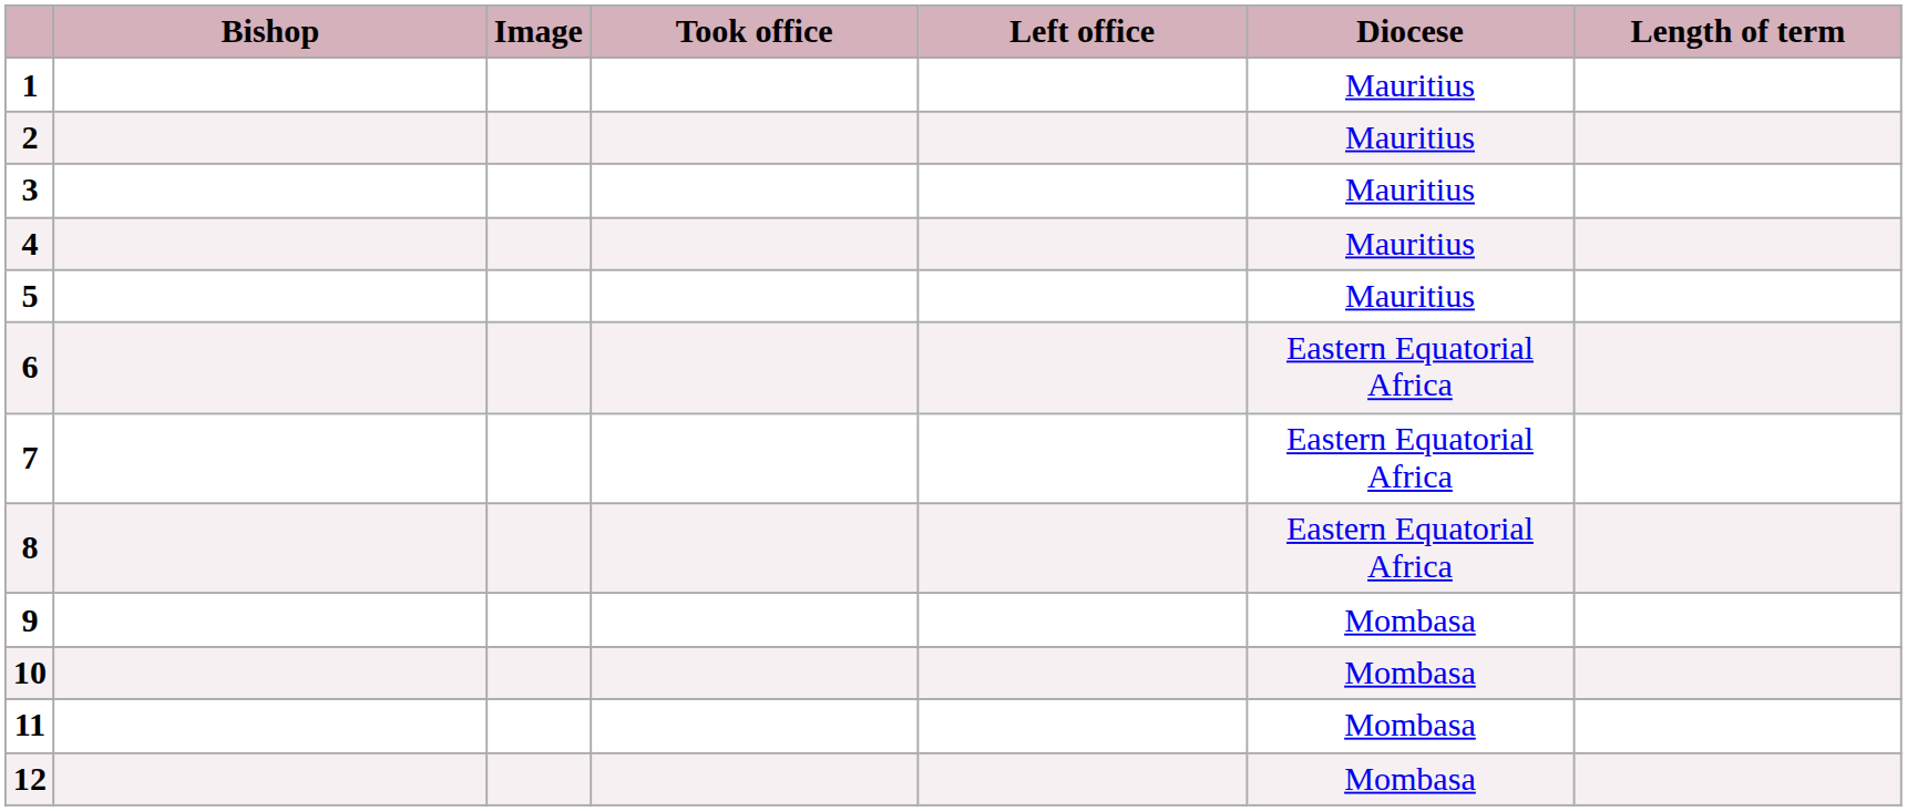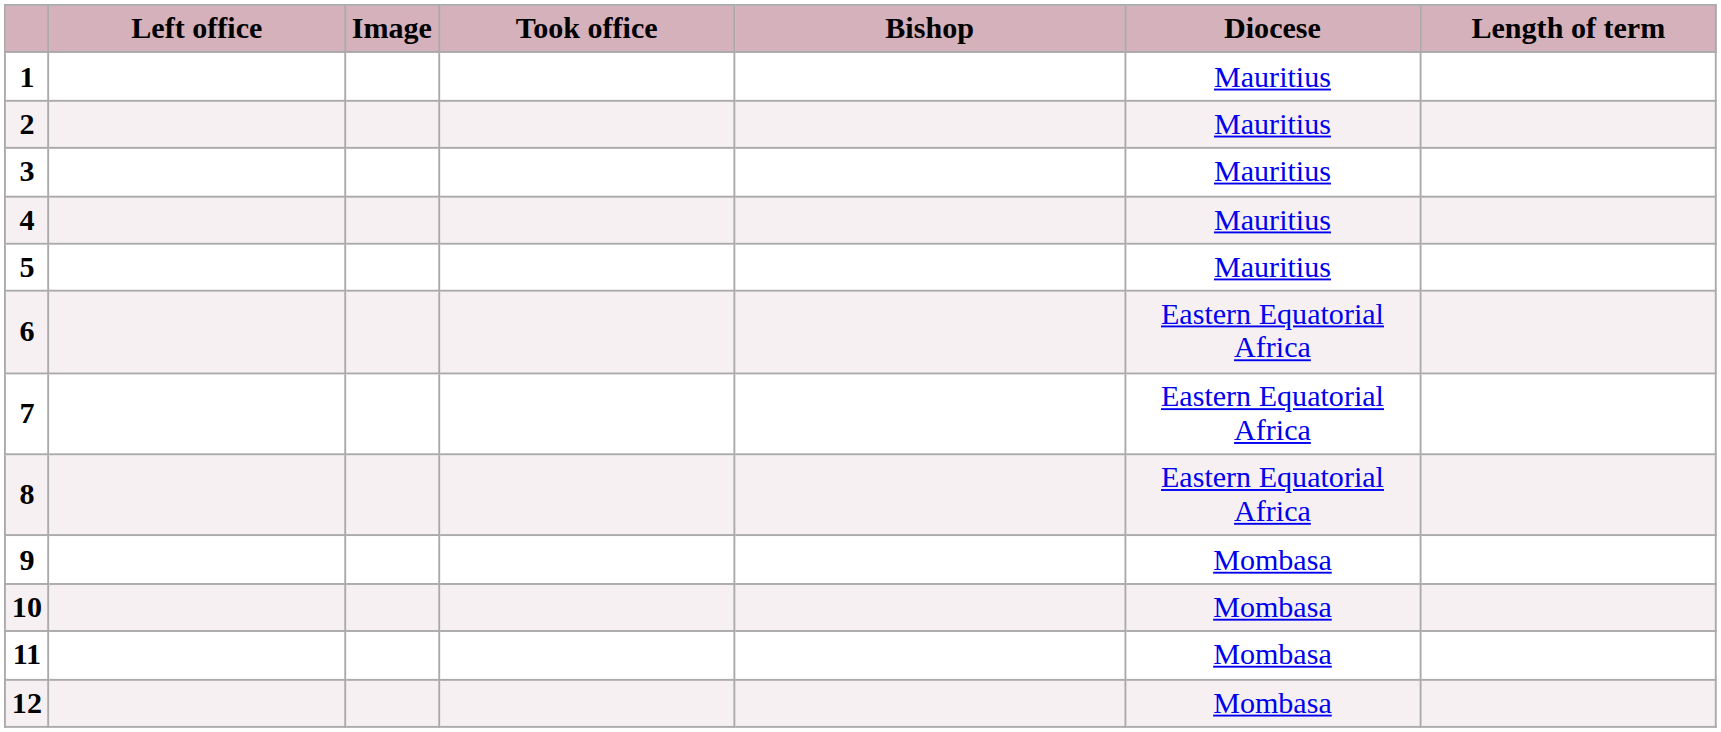columns swapped: Bishop <-> Left office
